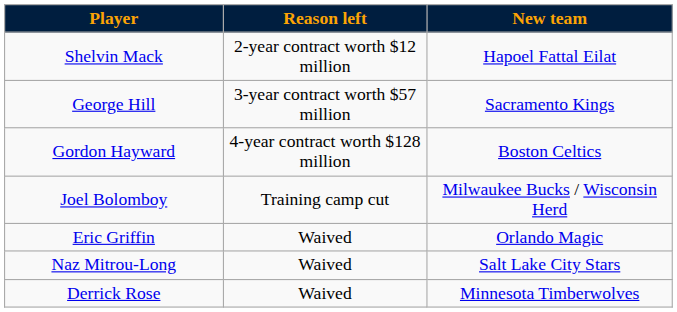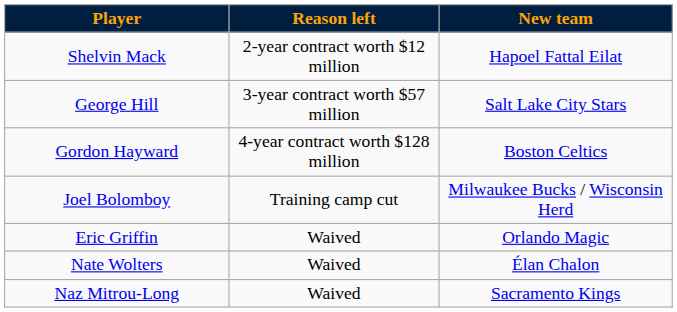George Hill | New team: Sacramento Kings -> Salt Lake City Stars
+ row: Nate Wolters | Waived | Élan Chalon
Naz Mitrou-Long | New team: Salt Lake City Stars -> Sacramento Kings
- row: Derrick Rose | Waived | Minnesota Timberwolves
